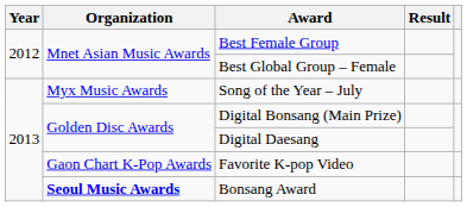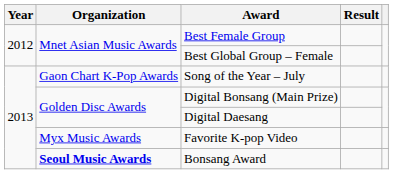Song of the Year – July | Organization: Myx Music Awards -> Gaon Chart K-Pop Awards
Favorite K-pop Video | Organization: Gaon Chart K-Pop Awards -> Myx Music Awards
